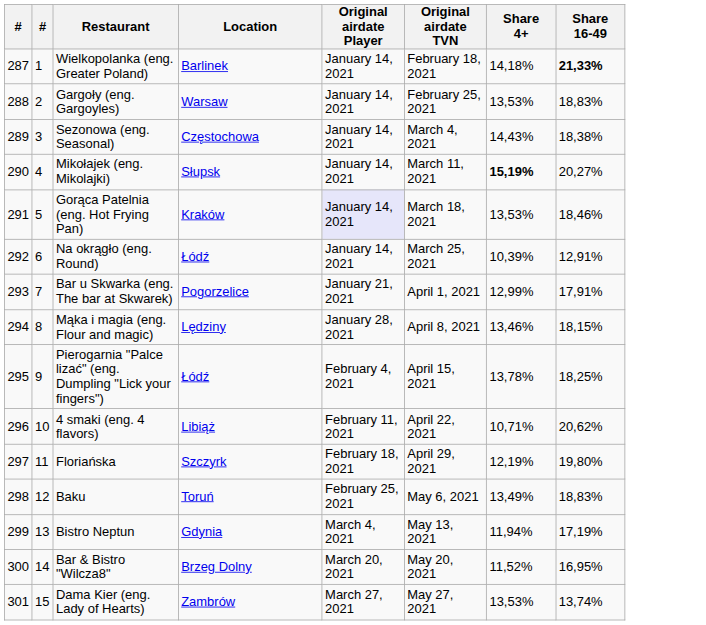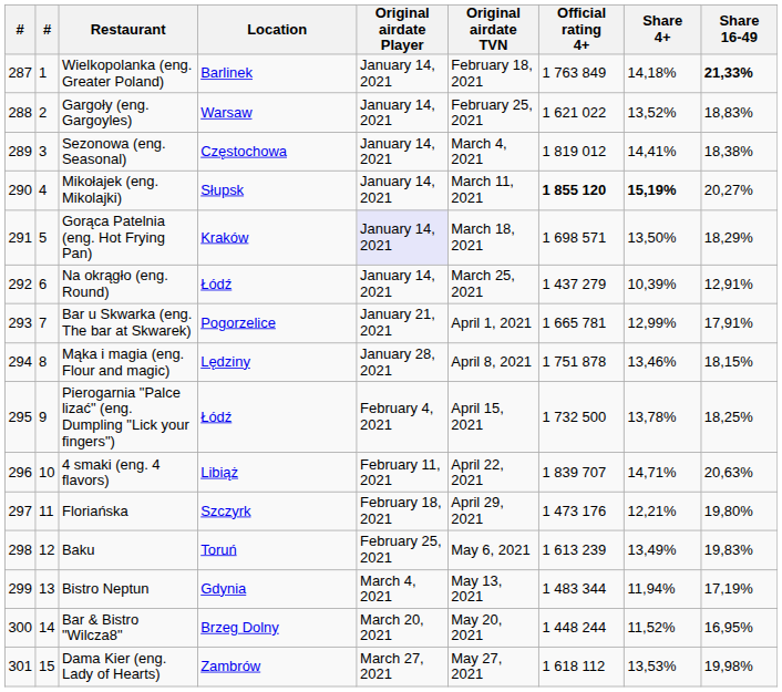+ column: Official rating 4+ | 1 763 849 | 1 621 022 | 1 819 012 | 1 855 120 | 1 698 571 | 1 437 279 | 1 665 781 | 1 751 878 | 1 732 500 | 1 839 707 | 1 473 176 | 1 613 239 | 1 483 344 | 1 448 244 | 1 618 112
Gargoły (eng. Gargoyles) | Share 4+: 13,53% -> 13,52%
Sezonowa (eng. Seasonal) | Share 4+: 14,43% -> 14,41%
Gorąca Patelnia (eng. Hot Frying Pan) | Share 4+: 13,53% -> 13,50%
Gorąca Patelnia (eng. Hot Frying Pan) | Share 16-49: 18,46% -> 18,29%
4 smaki (eng. 4 flavors) | Share 4+: 10,71% -> 14,71%
4 smaki (eng. 4 flavors) | Share 16-49: 20,62% -> 20,63%
Floriańska | Share 4+: 12,19% -> 12,21%
Baku | Share 16-49: 18,83% -> 19,83%
Dama Kier (eng. Lady of Hearts) | Share 16-49: 13,74% -> 19,98%
